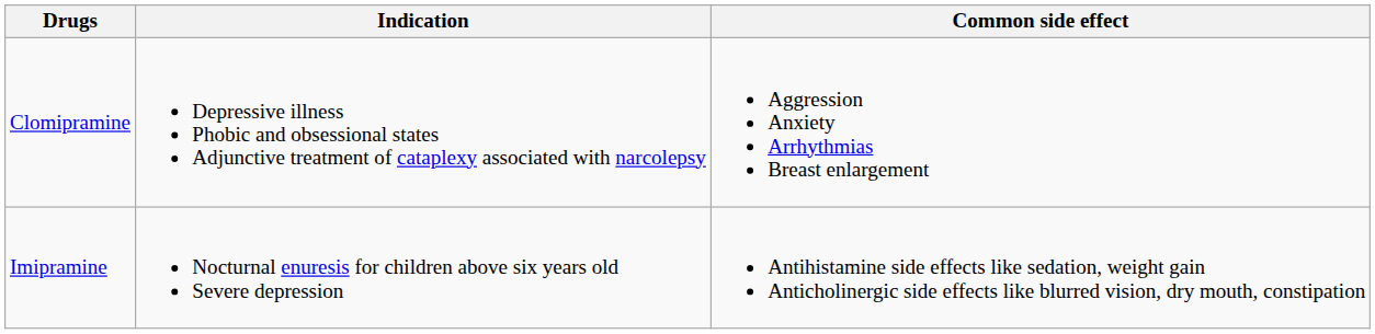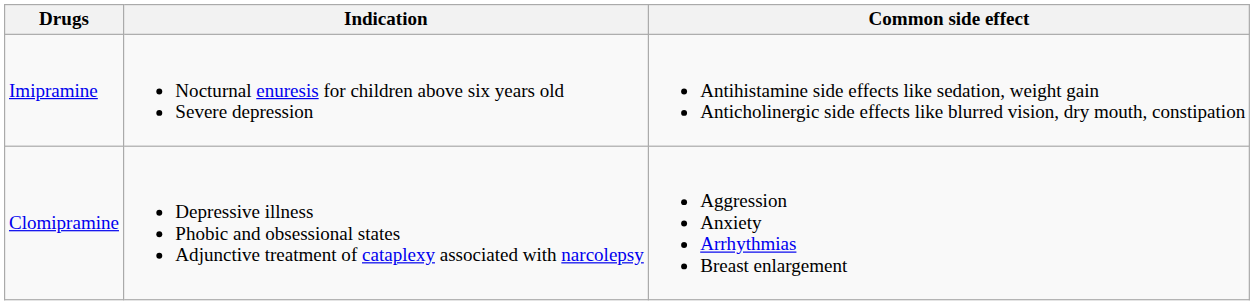rows swapped: Imipramine <-> Clomipramine
